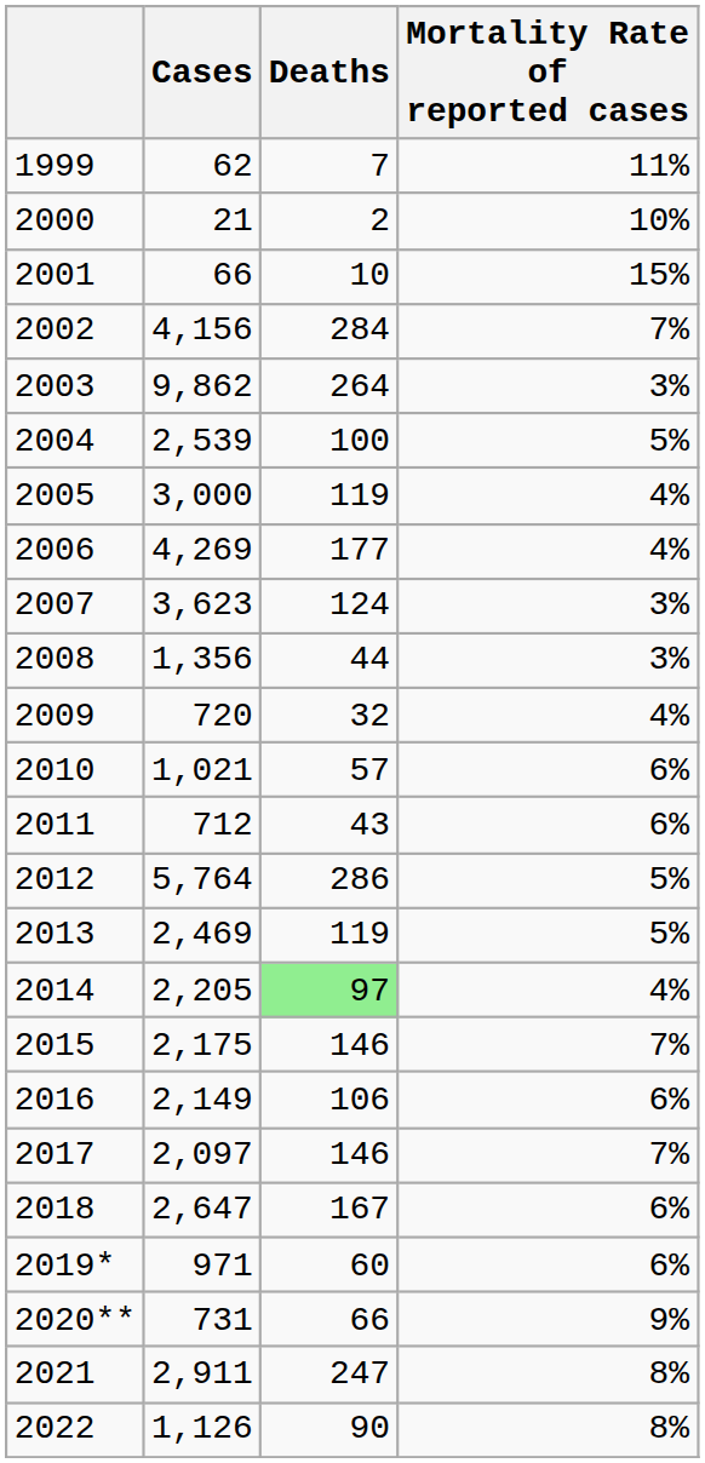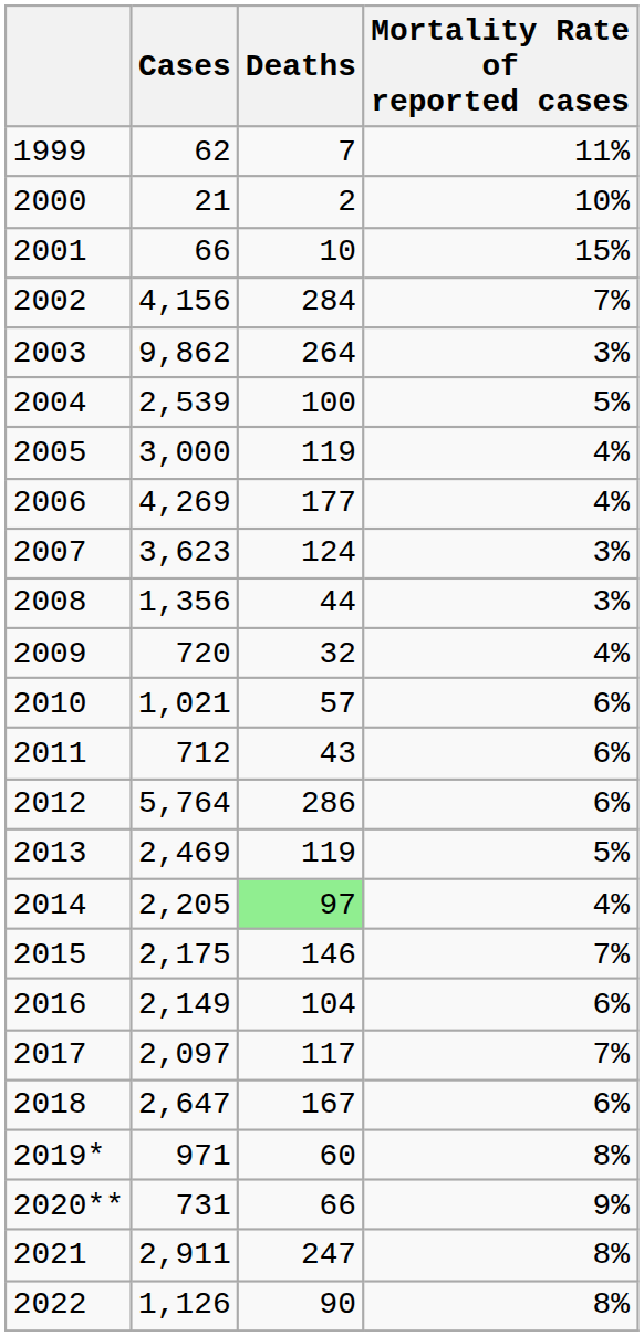2012 | Mortality Rate of reported cases: 5% -> 6%
2016 | Deaths: 106 -> 104
2017 | Deaths: 146 -> 117
2019* | Mortality Rate of reported cases: 6% -> 8%
